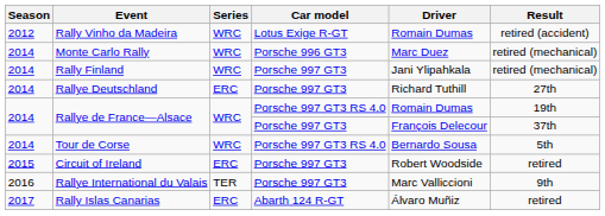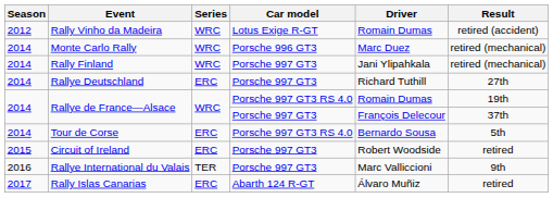Tour de Corse | Series: WRC -> ERC
